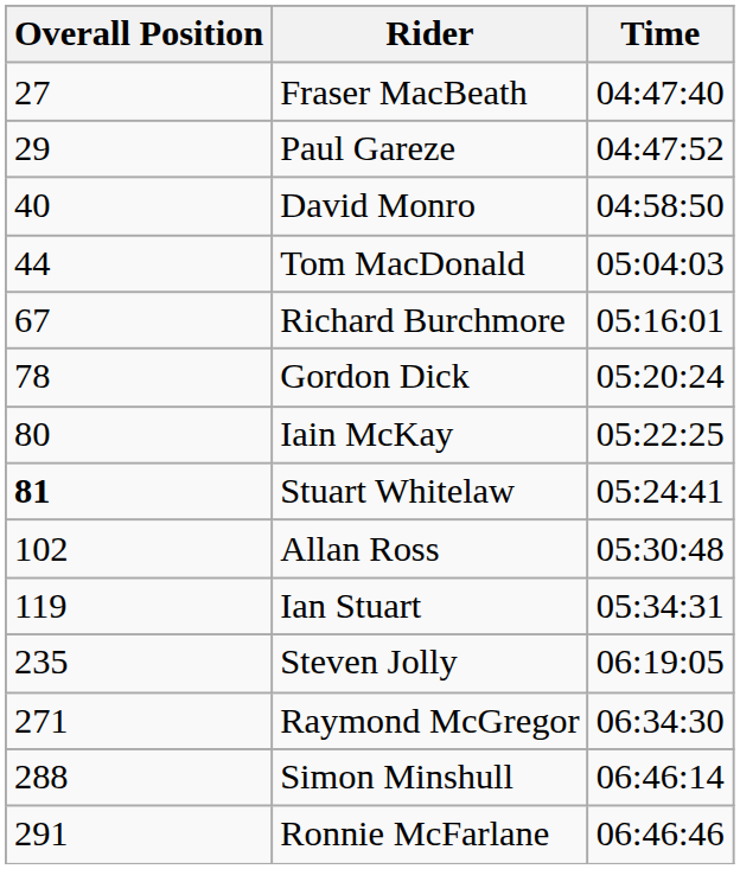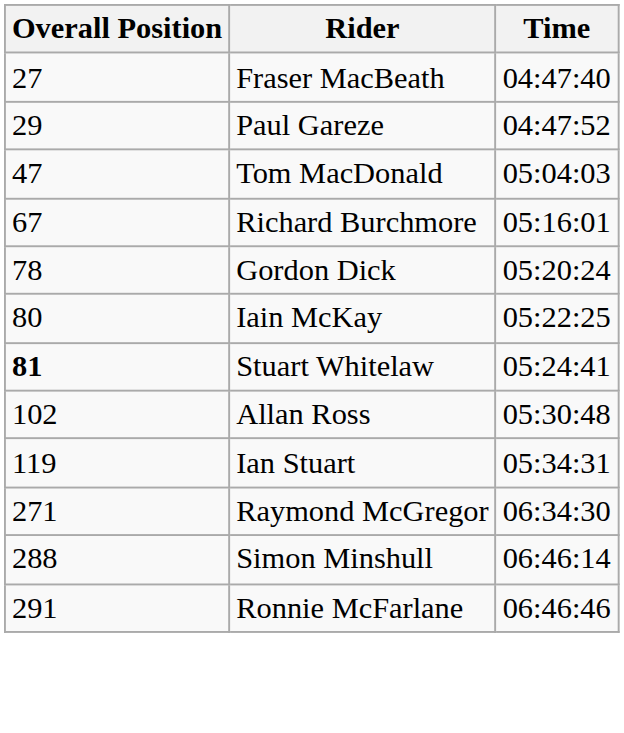- row: 40 | David Monro | 04:58:50
Tom MacDonald | Overall Position: 44 -> 47
- row: 235 | Steven Jolly | 06:19:05
